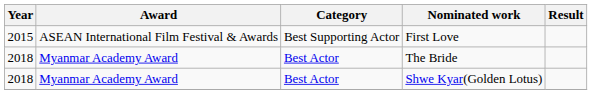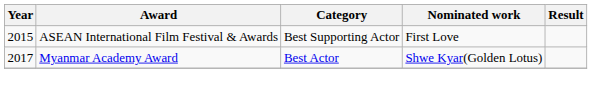- row: 2018 | Myanmar Academy Award | Best Actor | The Bride
Shwe Kyar(Golden Lotus) | Year: 2018 -> 2017
